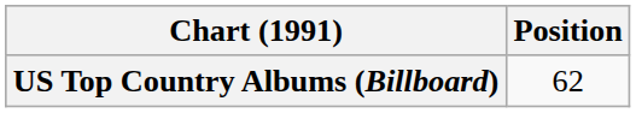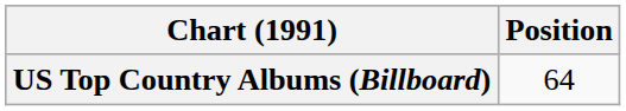US Top Country Albums (Billboard) | Position: 62 -> 64
